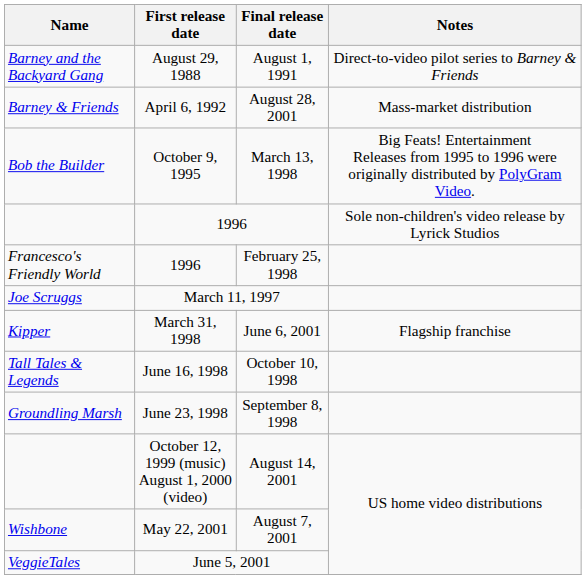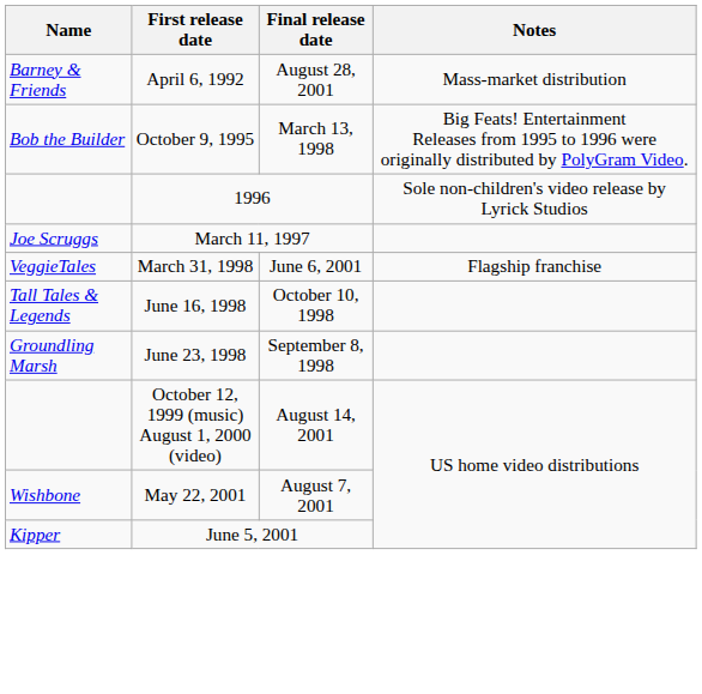- row: Barney and the Backyard Gang | August 29, 1988 | August 1, 1991 | Direct-to-video pilot series to Barney & Friends
- row: Francesco's Friendly World | 1996 | February 25, 1998
June 6, 2001 | Name: Kipper -> VeggieTales
June 5, 2001 | Name: VeggieTales -> Kipper
